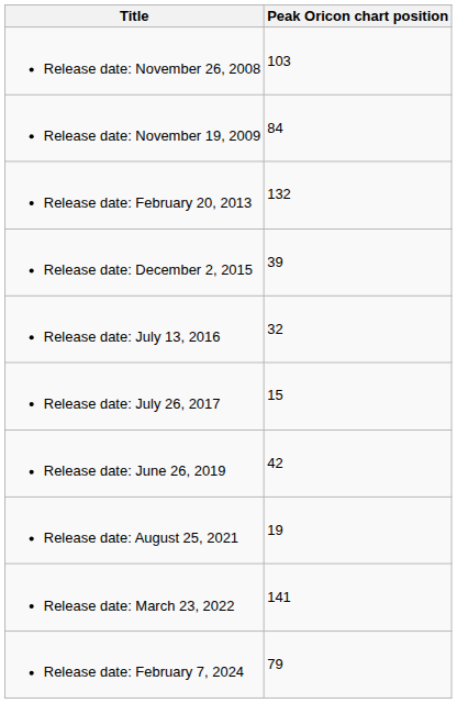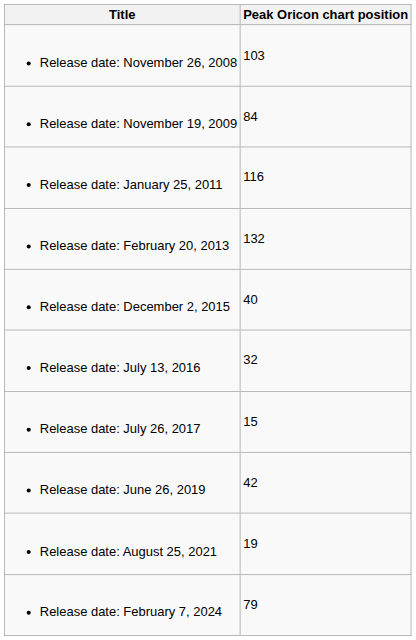+ row: Release date: January 25, 2011 | 116
Release date: December 2, 2015 | Peak Oricon chart position: 39 -> 40
- row: Release date: March 23, 2022 | 141
